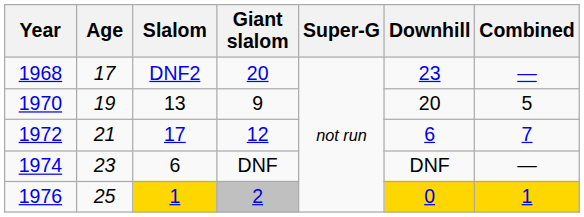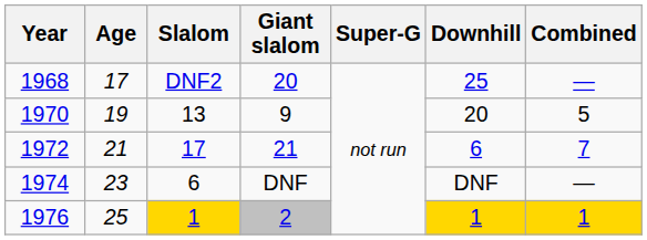1968 | Downhill: 23 -> 25
1972 | Giant slalom: 12 -> 21
1976 | Downhill: 0 -> 1
